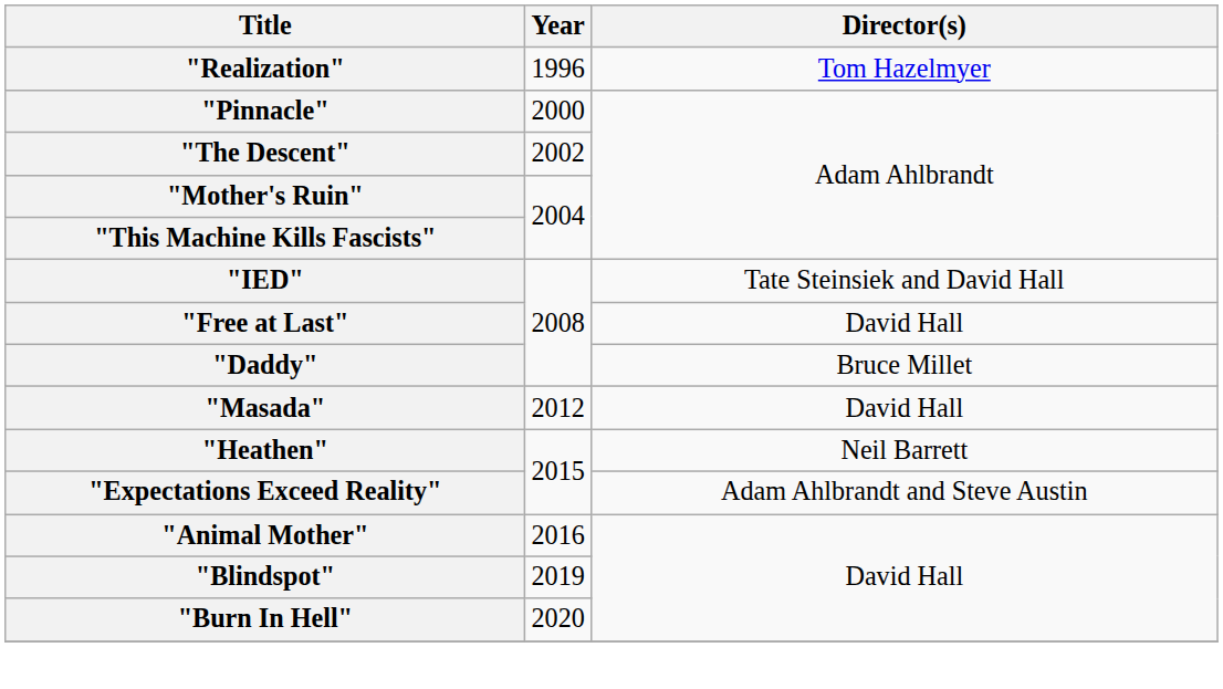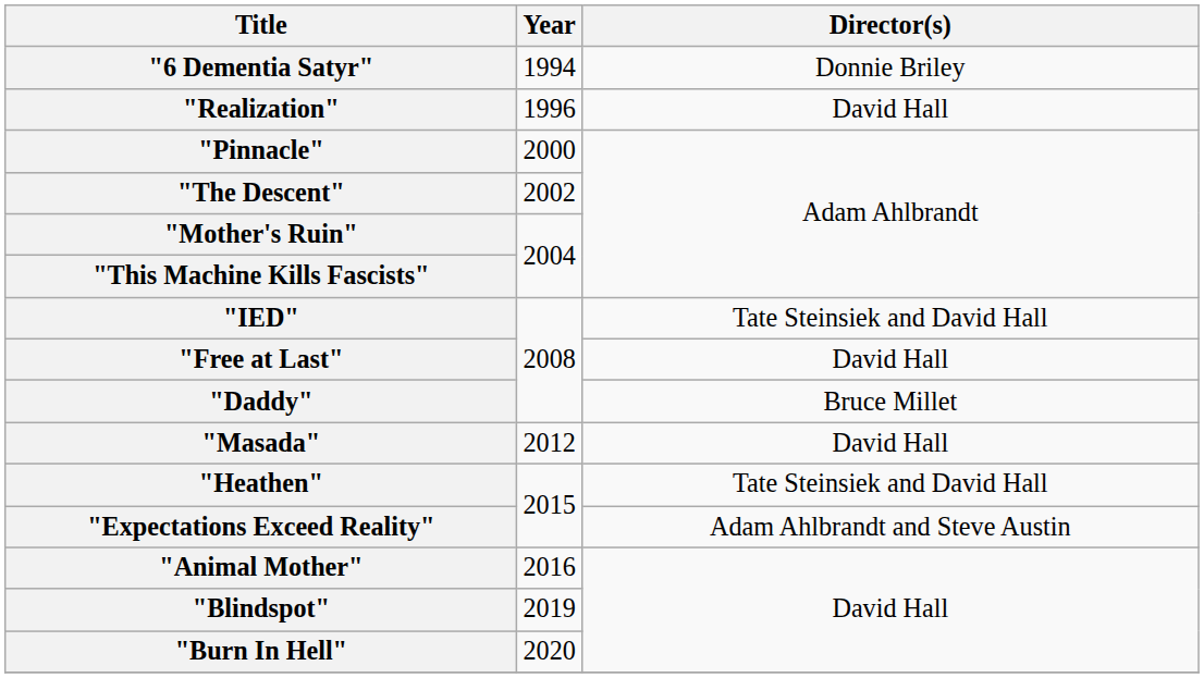+ row: "6 Dementia Satyr" | 1994 | Donnie Briley
"Realization" | Director(s): Tom Hazelmyer -> David Hall
"Heathen" | Director(s): Neil Barrett -> Tate Steinsiek and David Hall
